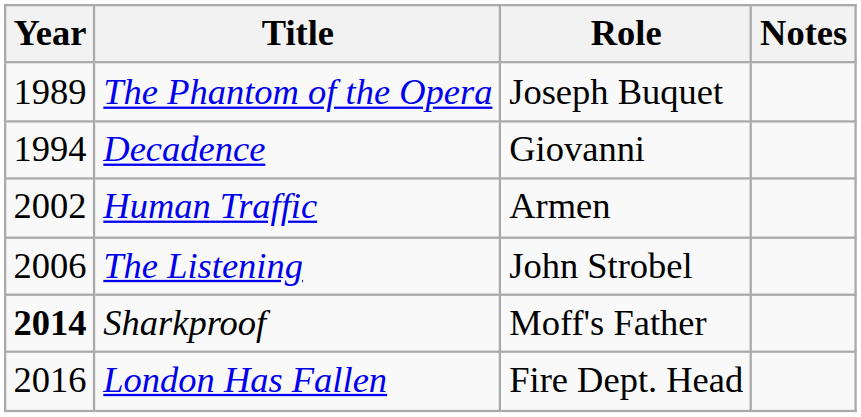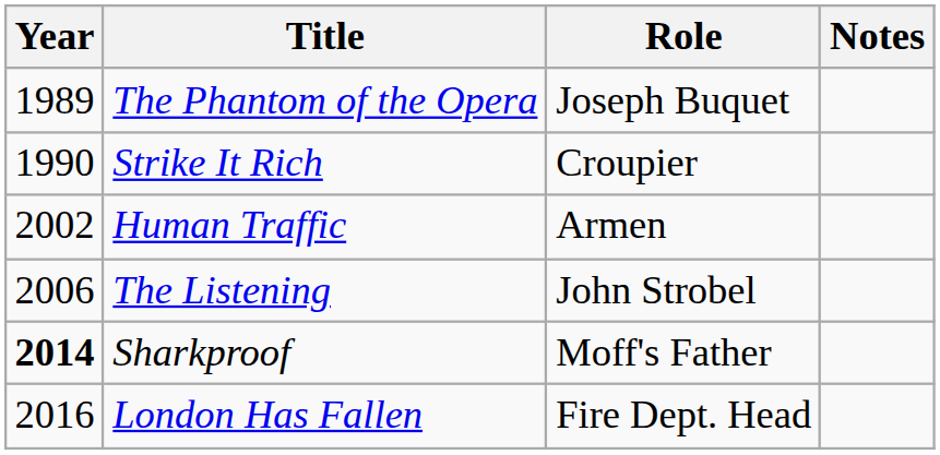+ row: 1990 | Strike It Rich | Croupier
- row: 1994 | Decadence | Giovanni
